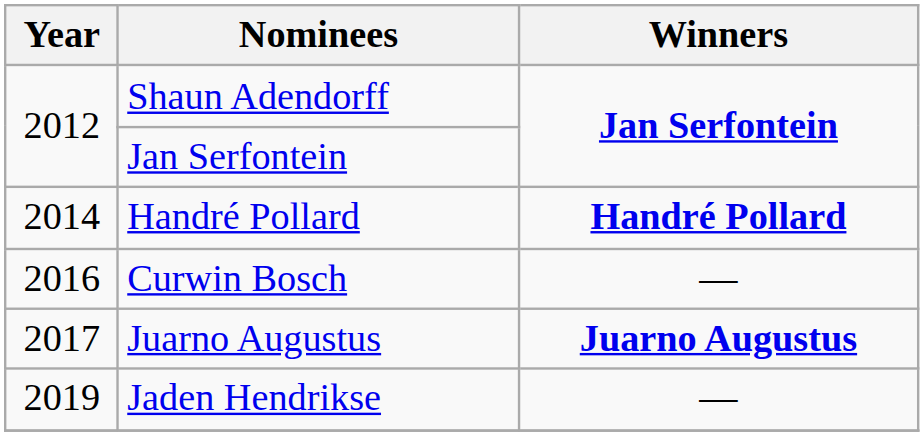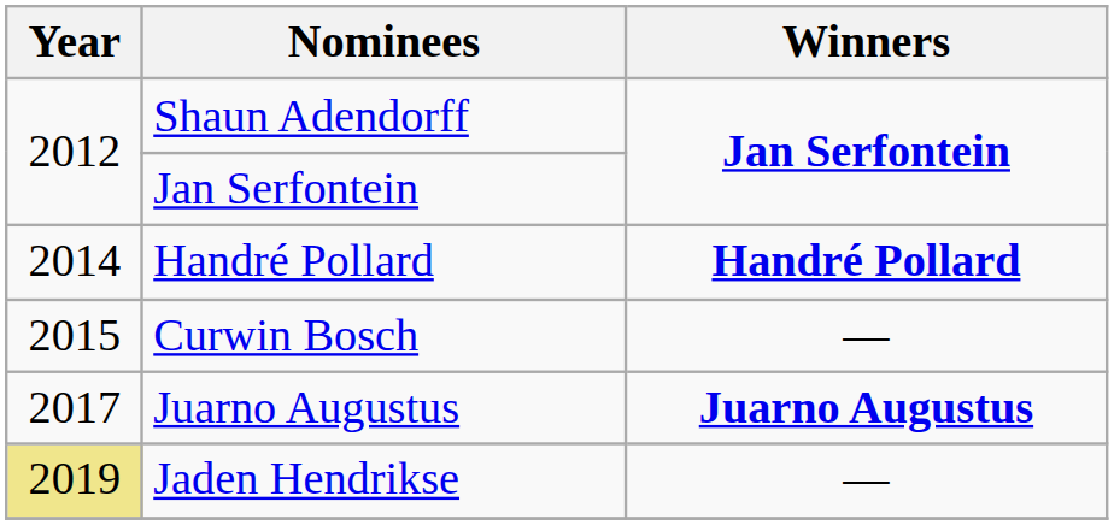Curwin Bosch | Year: 2016 -> 2015
Jaden Hendrikse | Year: no background -> khaki background
